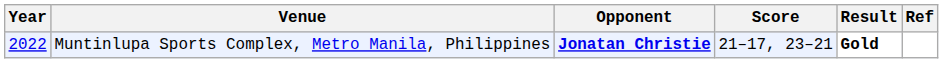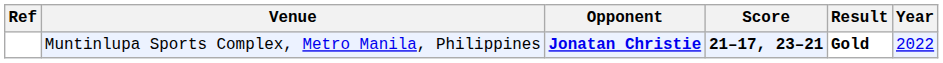columns swapped: Year <-> Ref
Muntinlupa Sports Complex, Metro Manila, Philippines | Score: normal -> bold
